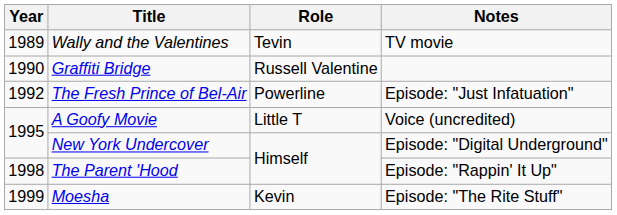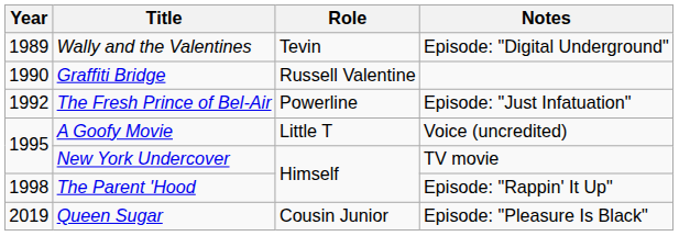Wally and the Valentines | Notes: TV movie -> Episode: "Digital Underground"
New York Undercover | Notes: Episode: "Digital Underground" -> TV movie
- row: 1999 | Moesha | Kevin | Episode: "The Rite Stuff"
+ row: 2019 | Queen Sugar | Cousin Junior | Episode: "Pleasure Is Black"
